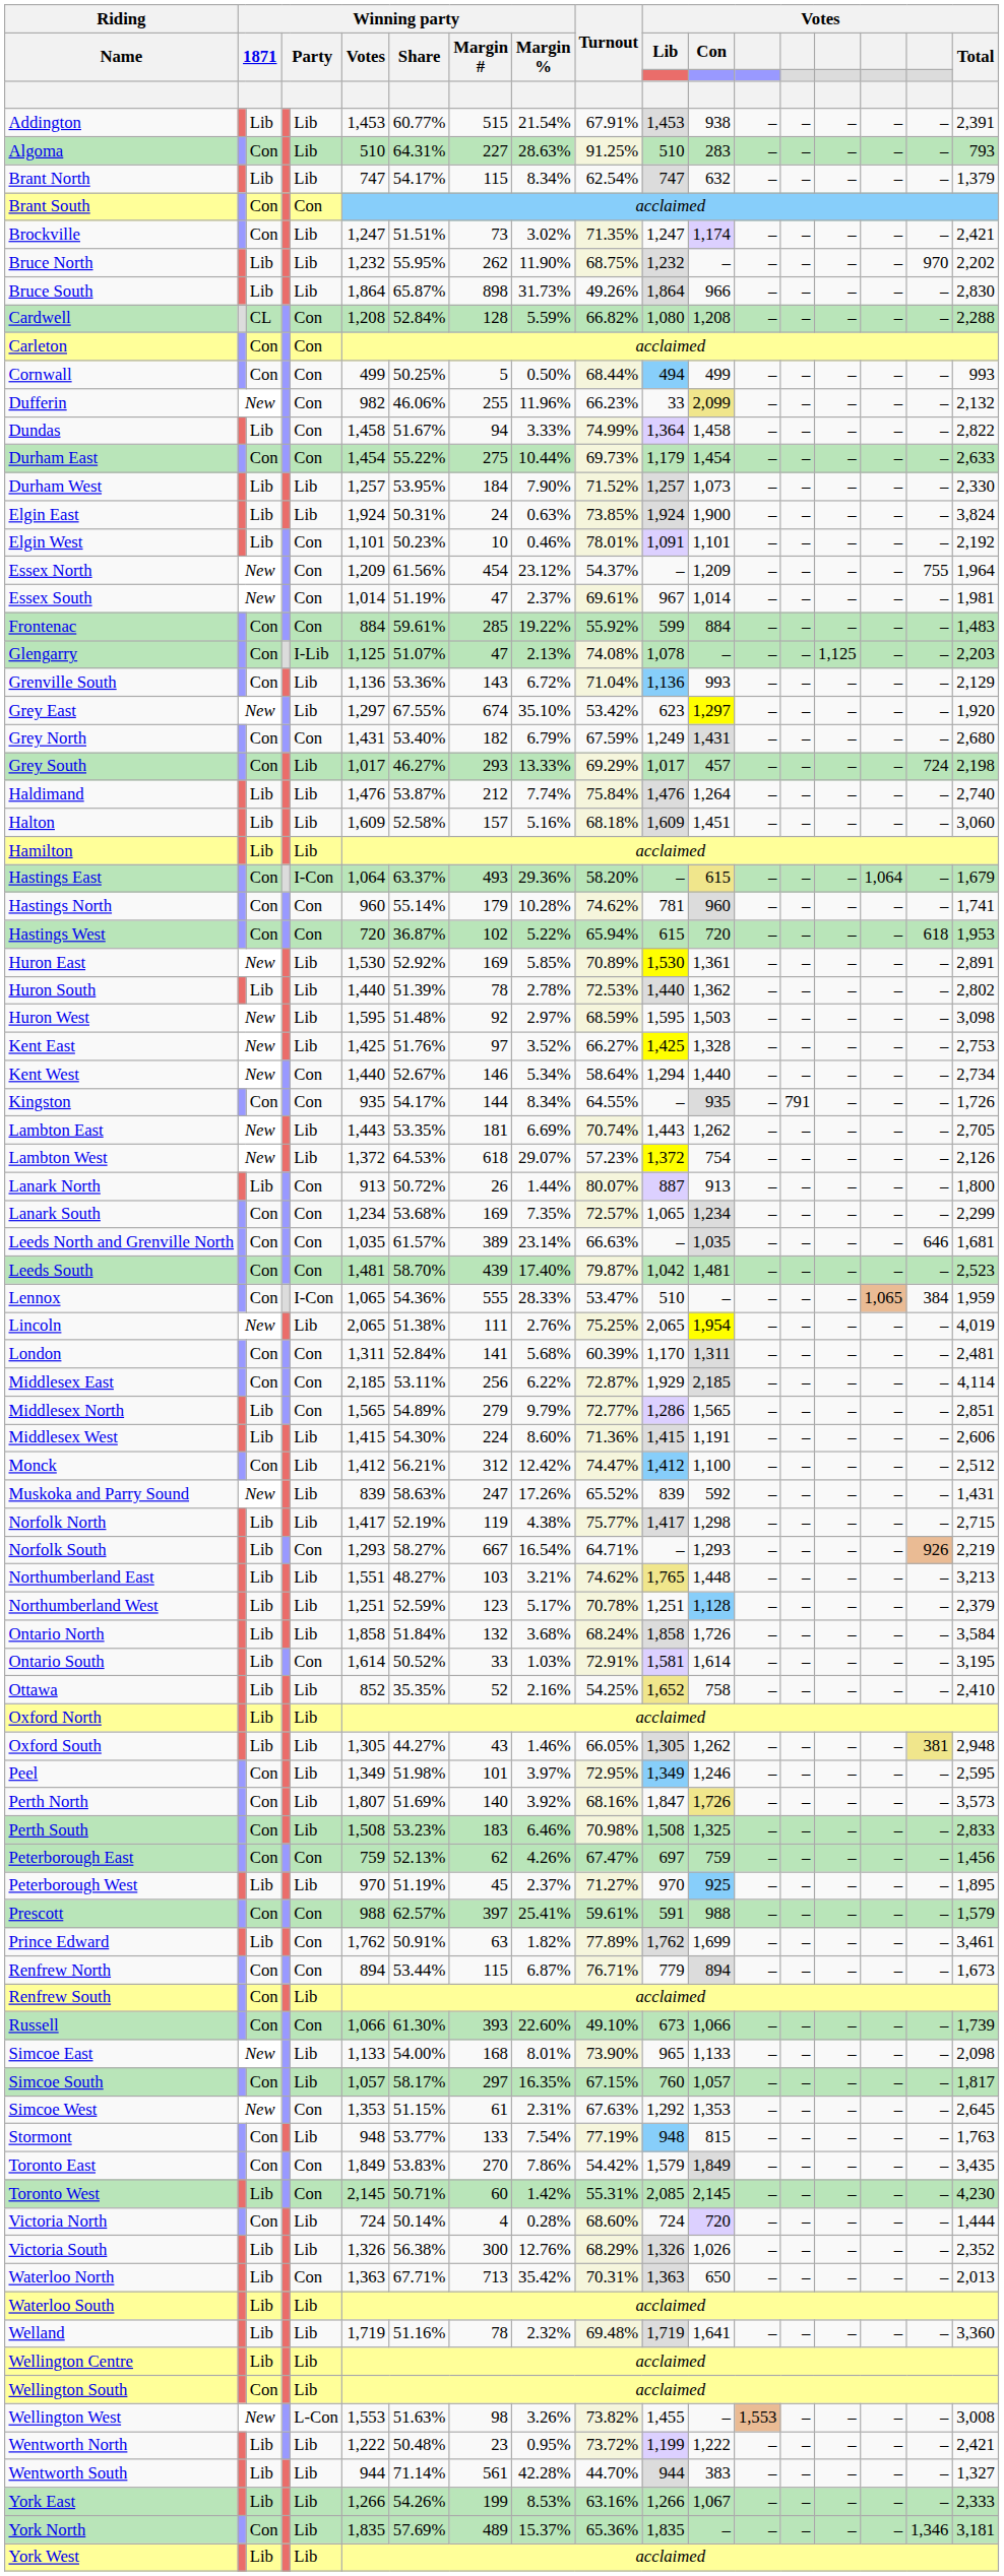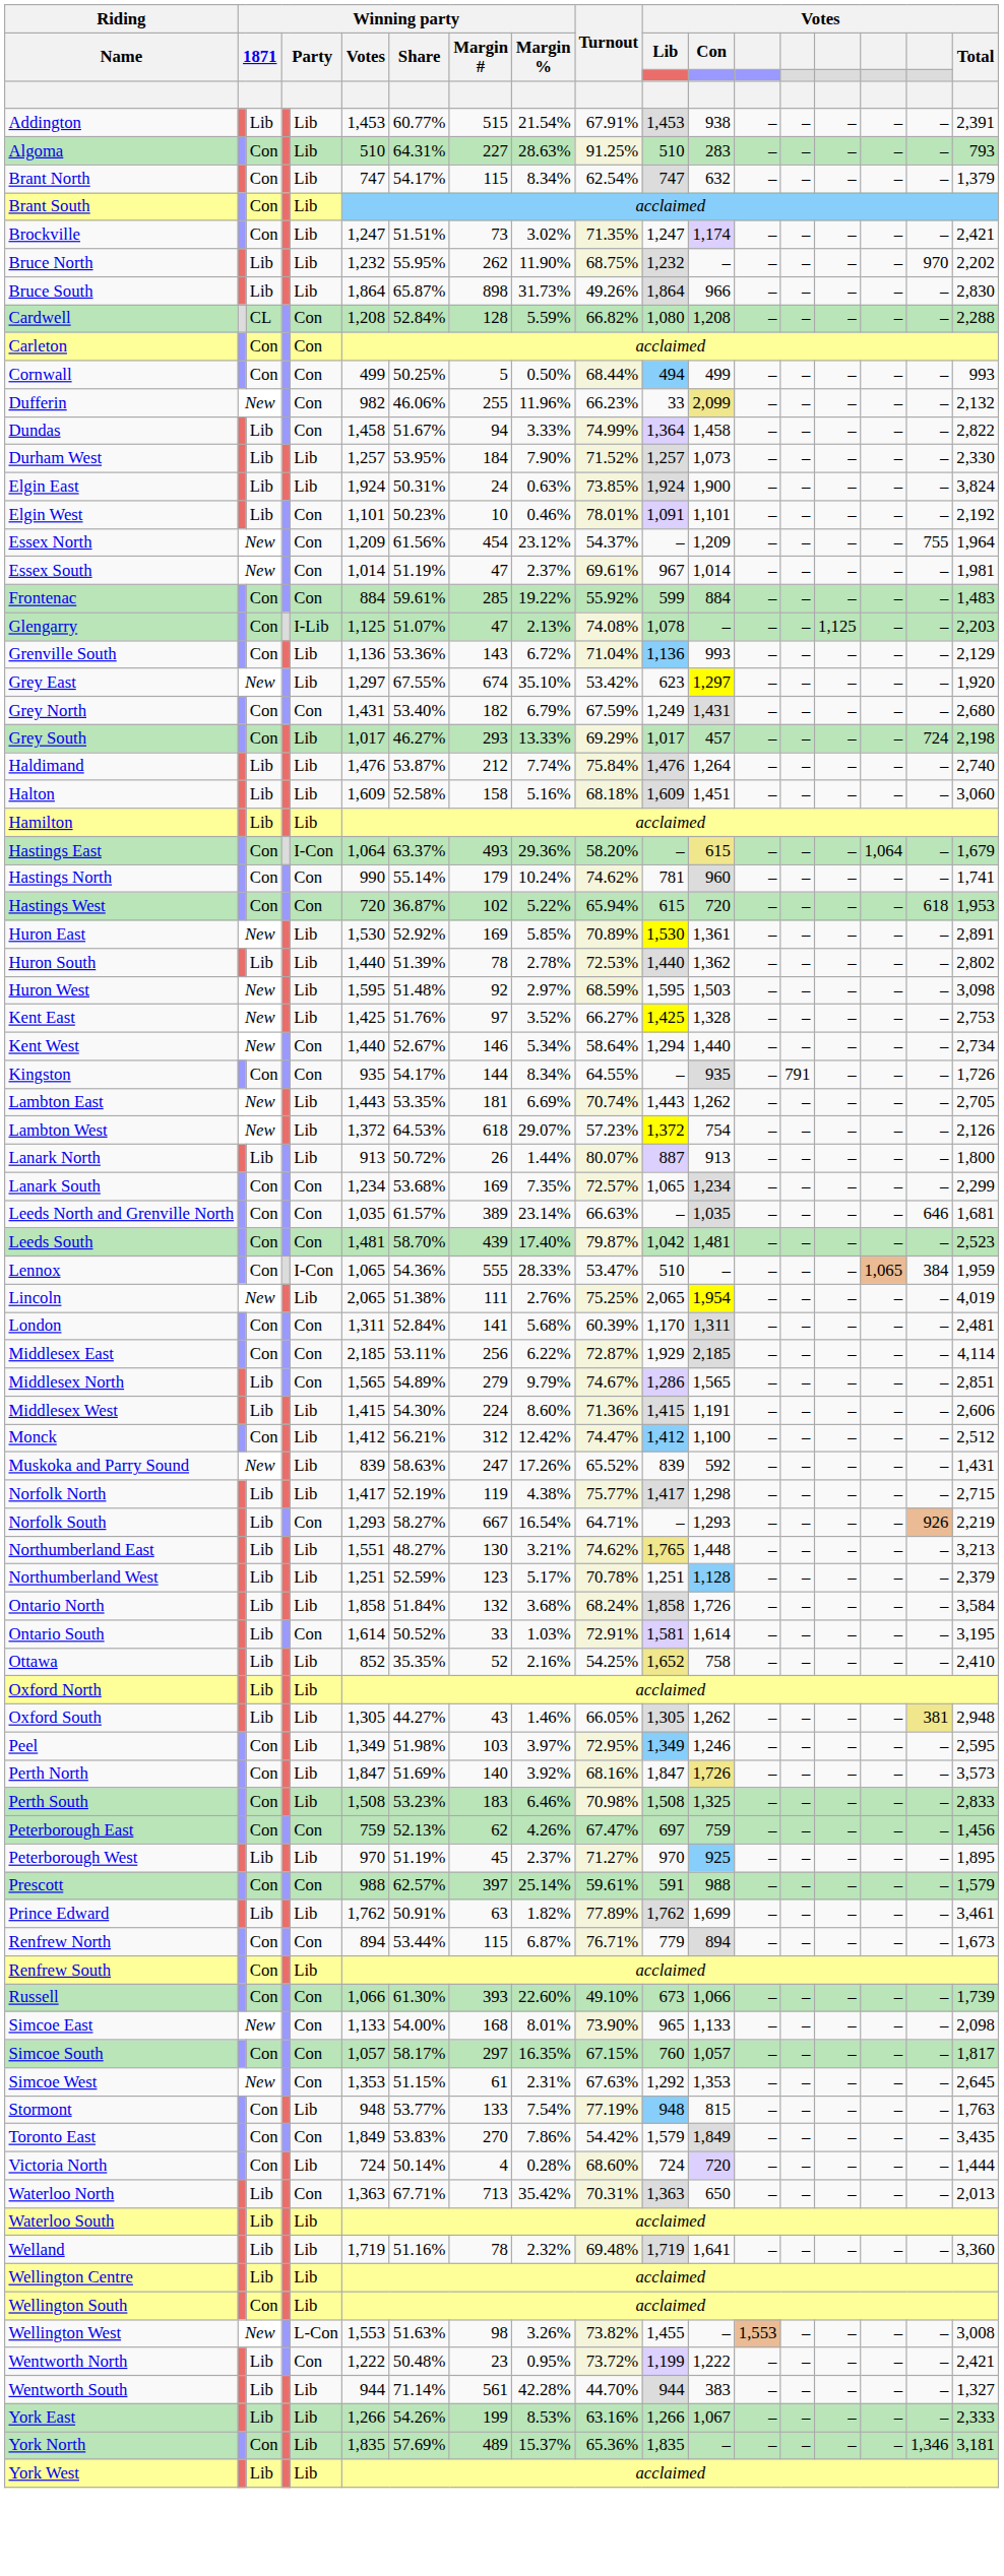Brant North | column 3: Lib -> Con
Brant South | column 5: Con -> Lib
- row: Durham East | Con | Con | 1,454 | 55.22% | 275 | 10.44% | 69.73% | 1,179 | 1,454 | – | – | – | – | – | 2,633
Halton | Winning party / Margin #: 157 -> 158
Hastings North | Winning party / Votes: 960 -> 990
Hastings North | Winning party / Margin %: 10.28% -> 10.24%
Lanark North | column 5: Con -> Lib
Middlesex North | Turnout: 72.77% -> 74.67%
Northumberland East | Winning party / Margin #: 103 -> 130
Peel | Winning party / Margin #: 101 -> 103
Perth North | Winning party / Votes: 1,807 -> 1,847
Prescott | Winning party / Margin %: 25.41% -> 25.14%
Prince Edward | column 5: Con -> Lib
Simcoe East | column 5: Lib -> Con
Simcoe South | column 5: Lib -> Con
- row: Toronto West | Lib | Con | 2,145 | 50.71% | 60 | 1.42% | 55.31% | 2,085 | 2,145 | – | – | – | – | – | 4,230
- row: Victoria South | Lib | Lib | 1,326 | 56.38% | 300 | 12.76% | 68.29% | 1,326 | 1,026 | – | – | – | – | – | 2,352
Wentworth North | column 5: Lib -> Con
